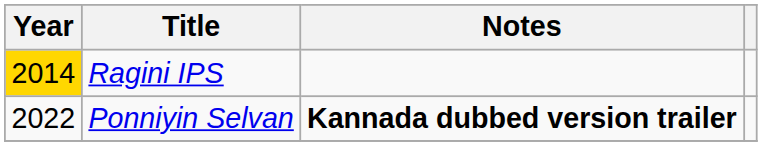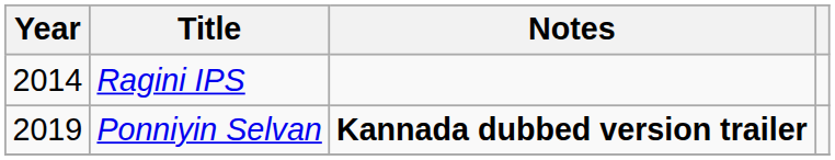Ragini IPS | Year: gold background -> no background
Ponniyin Selvan | Year: 2022 -> 2019
